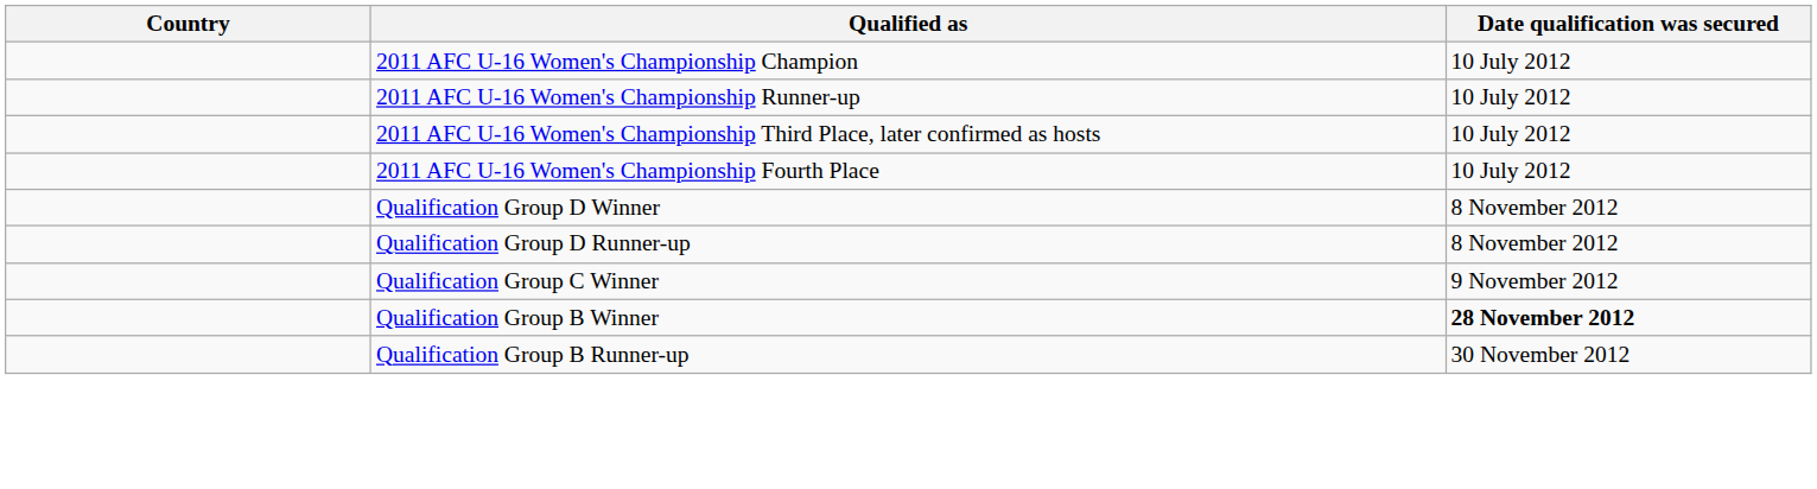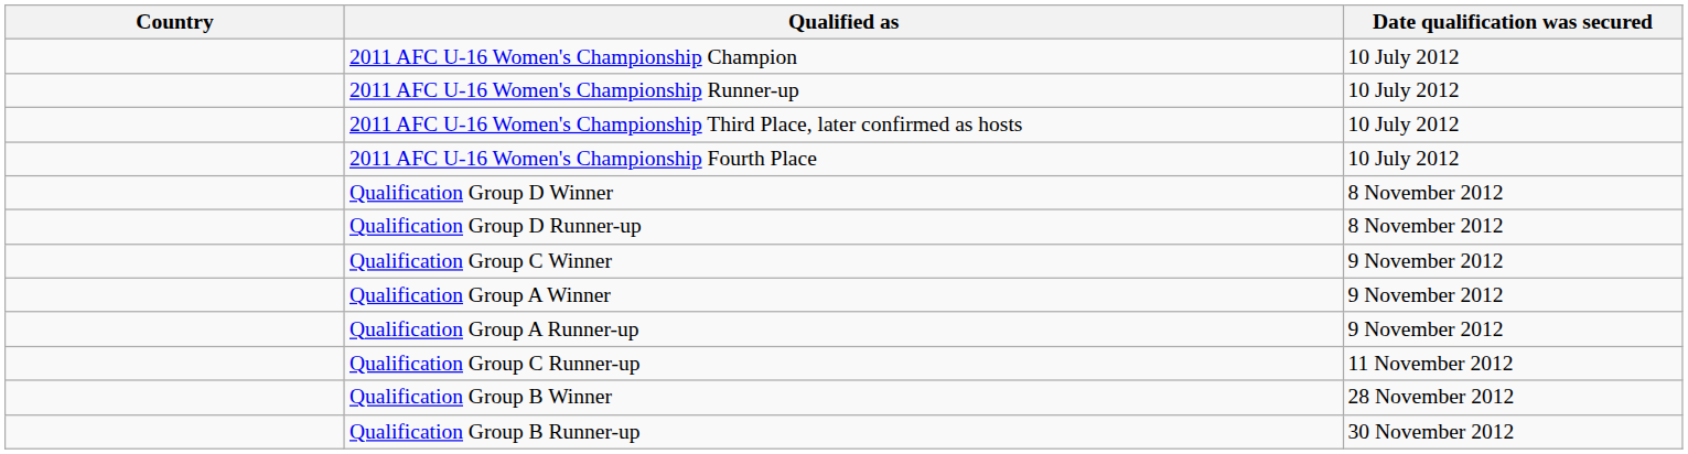+ row: Qualification Group A Winner | 9 November 2012
+ row: Qualification Group A Runner-up | 9 November 2012
+ row: Qualification Group C Runner-up | 11 November 2012
Qualification Group B Winner | Date qualification was secured: bold -> normal
